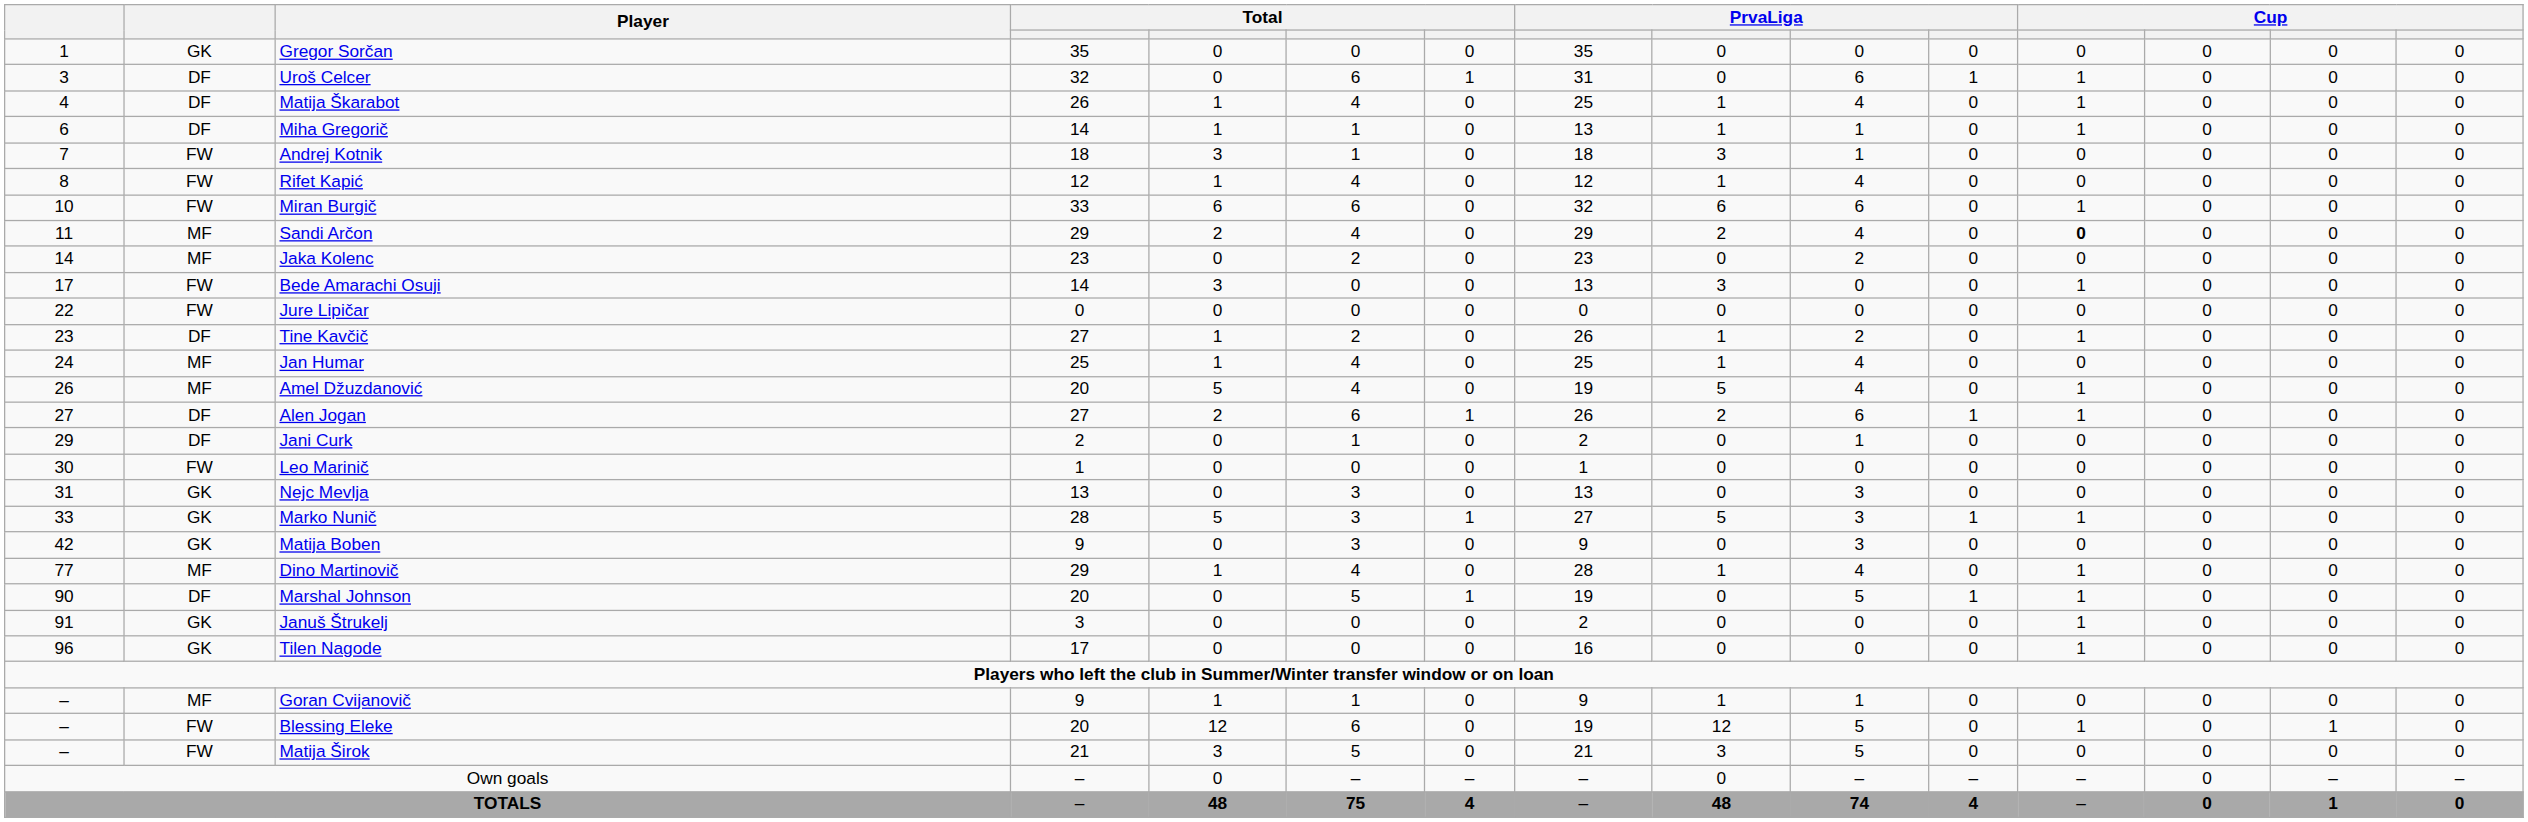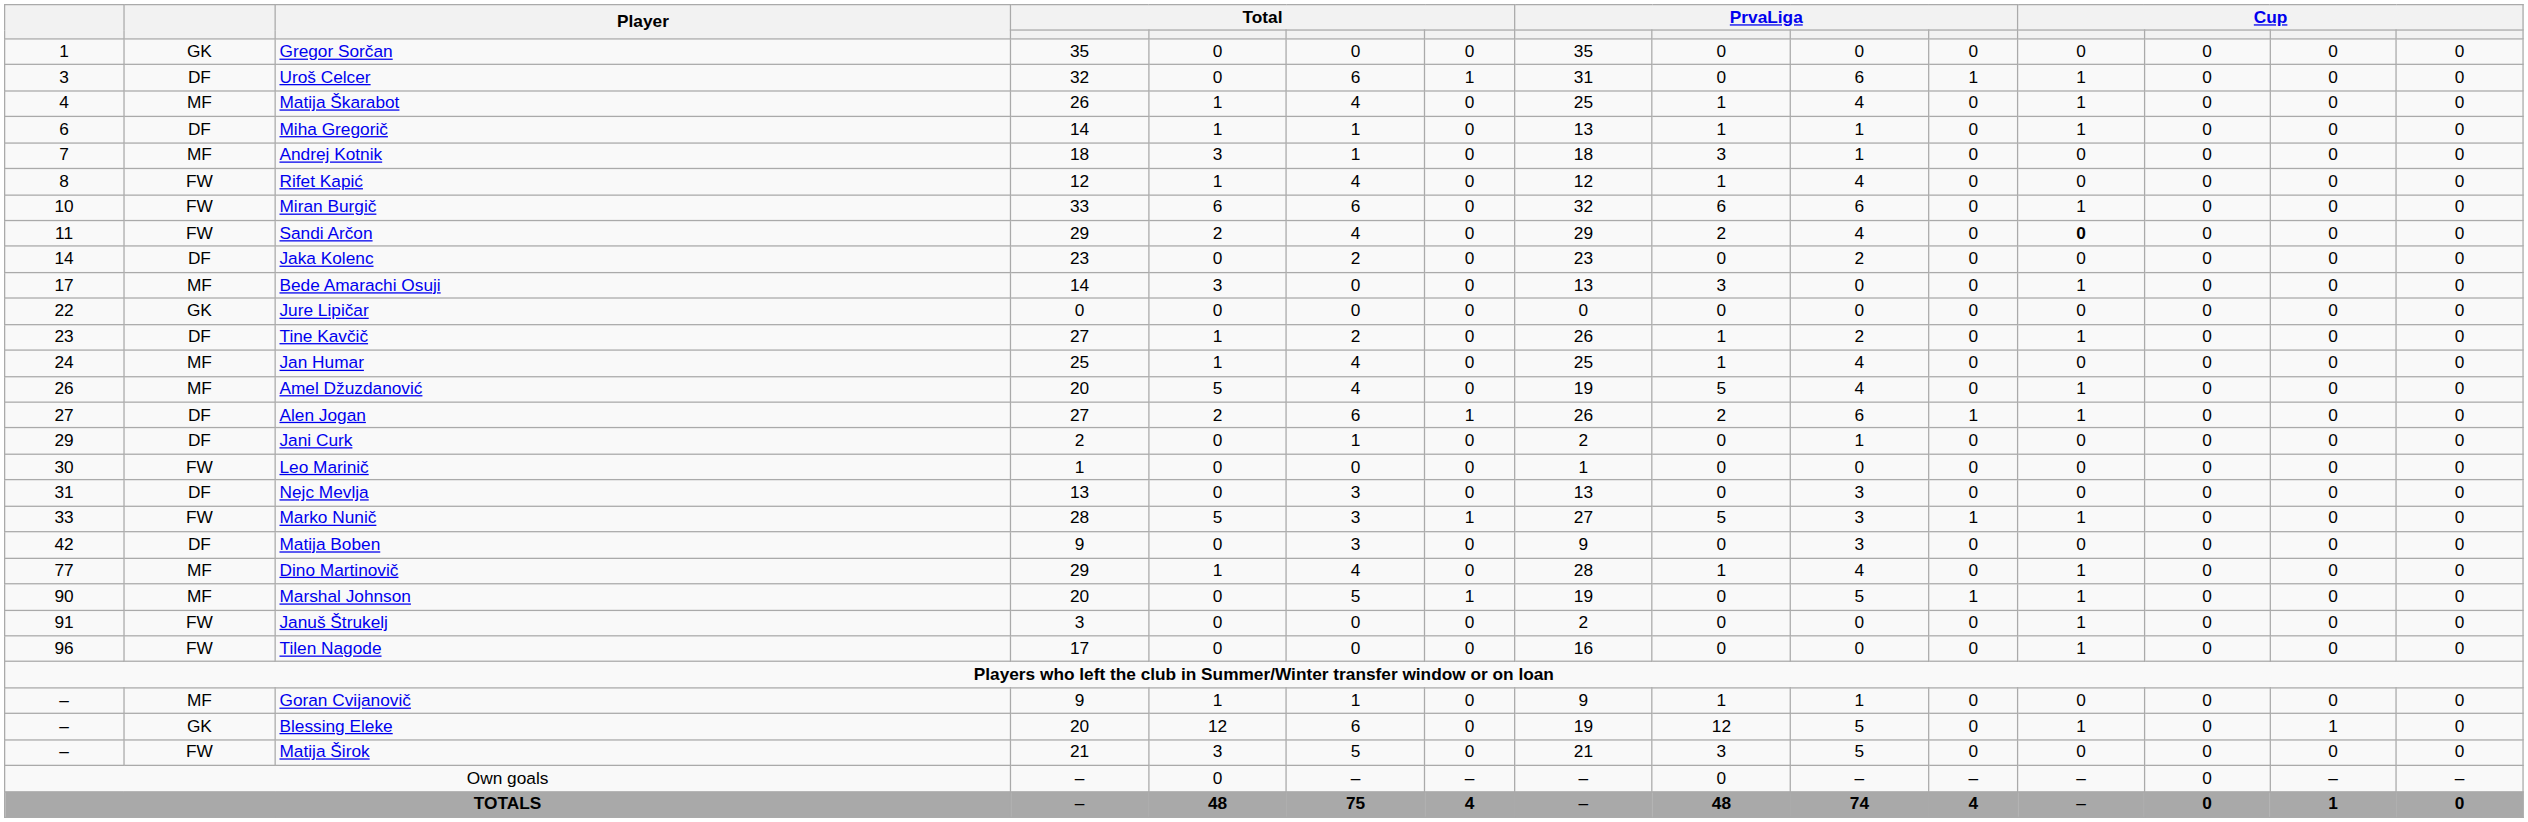Matija Škarabot | column 2: DF -> MF
Andrej Kotnik | column 2: FW -> MF
Sandi Arčon | column 2: MF -> FW
Jaka Kolenc | column 2: MF -> DF
Bede Amarachi Osuji | column 2: FW -> MF
Jure Lipičar | column 2: FW -> GK
Nejc Mevlja | column 2: GK -> DF
Marko Nunič | column 2: GK -> FW
Matija Boben | column 2: GK -> DF
Marshal Johnson | column 2: DF -> MF
Januš Štrukelj | column 2: GK -> FW
Tilen Nagode | column 2: GK -> FW
Blessing Eleke | column 2: FW -> GK
